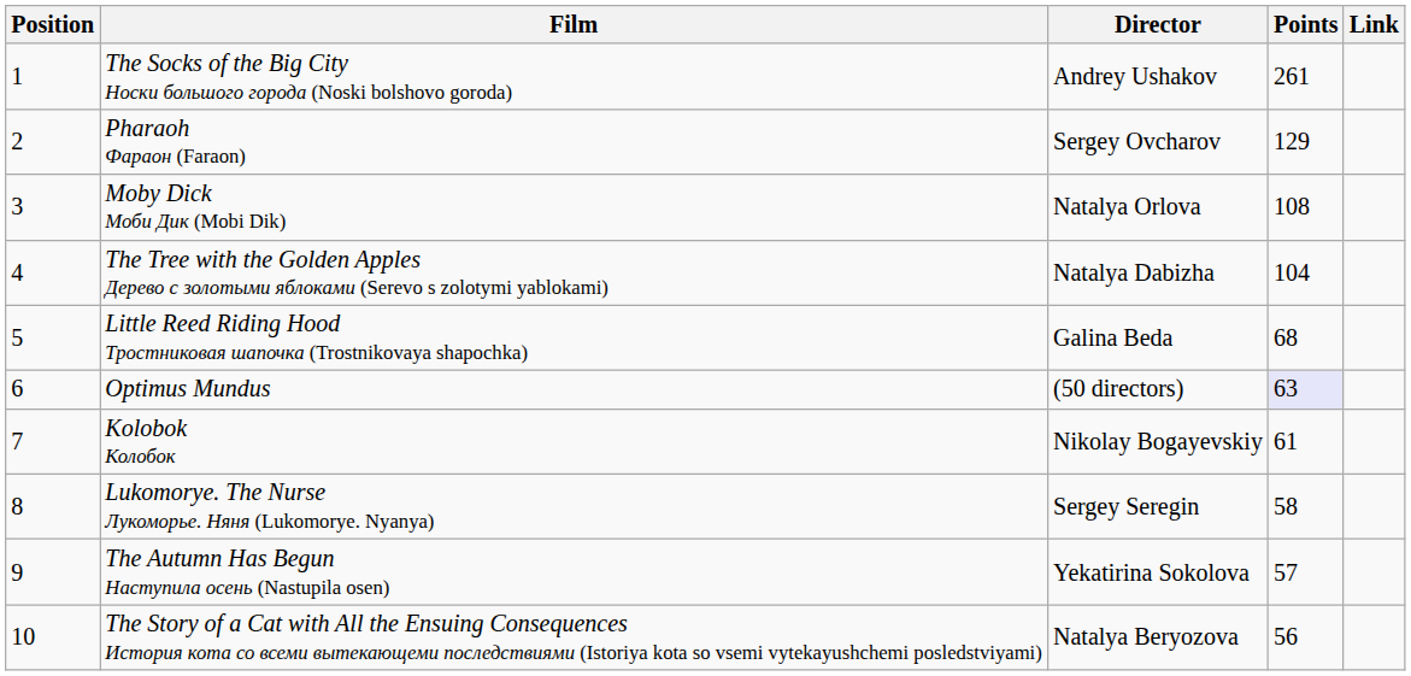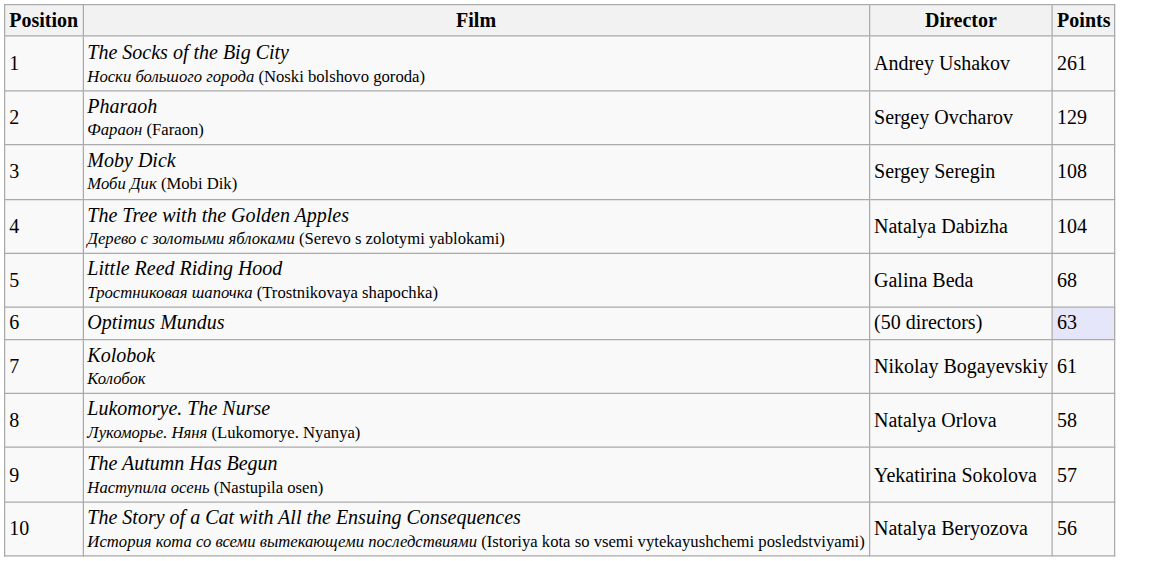- column: Link
Moby Dick Моби Дик (Mobi Dik) | Director: Natalya Orlova -> Sergey Seregin
Lukomorye. The Nurse Лукоморье. Няня (Lukomorye. Nyanya) | Director: Sergey Seregin -> Natalya Orlova
